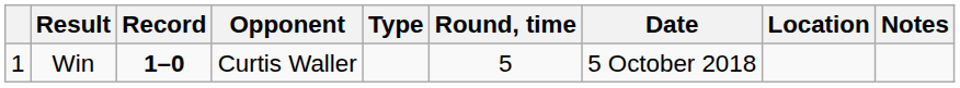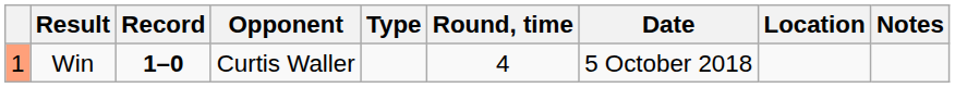Win | column 1: no background -> lightsalmon background
Win | Round, time: 5 -> 4
